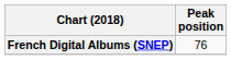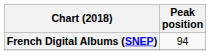French Digital Albums (SNEP) | Peak position: 76 -> 94
